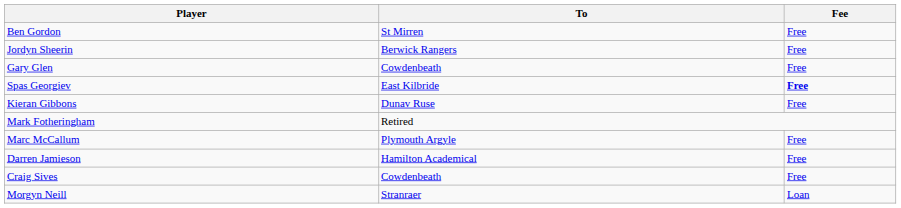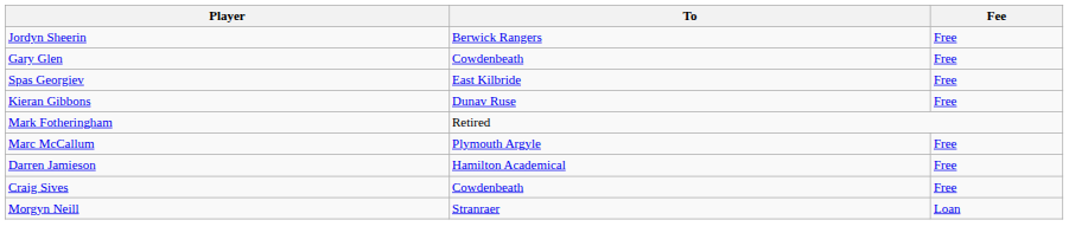- row: Ben Gordon | St Mirren | Free
Spas Georgiev | Fee: bold -> normal
